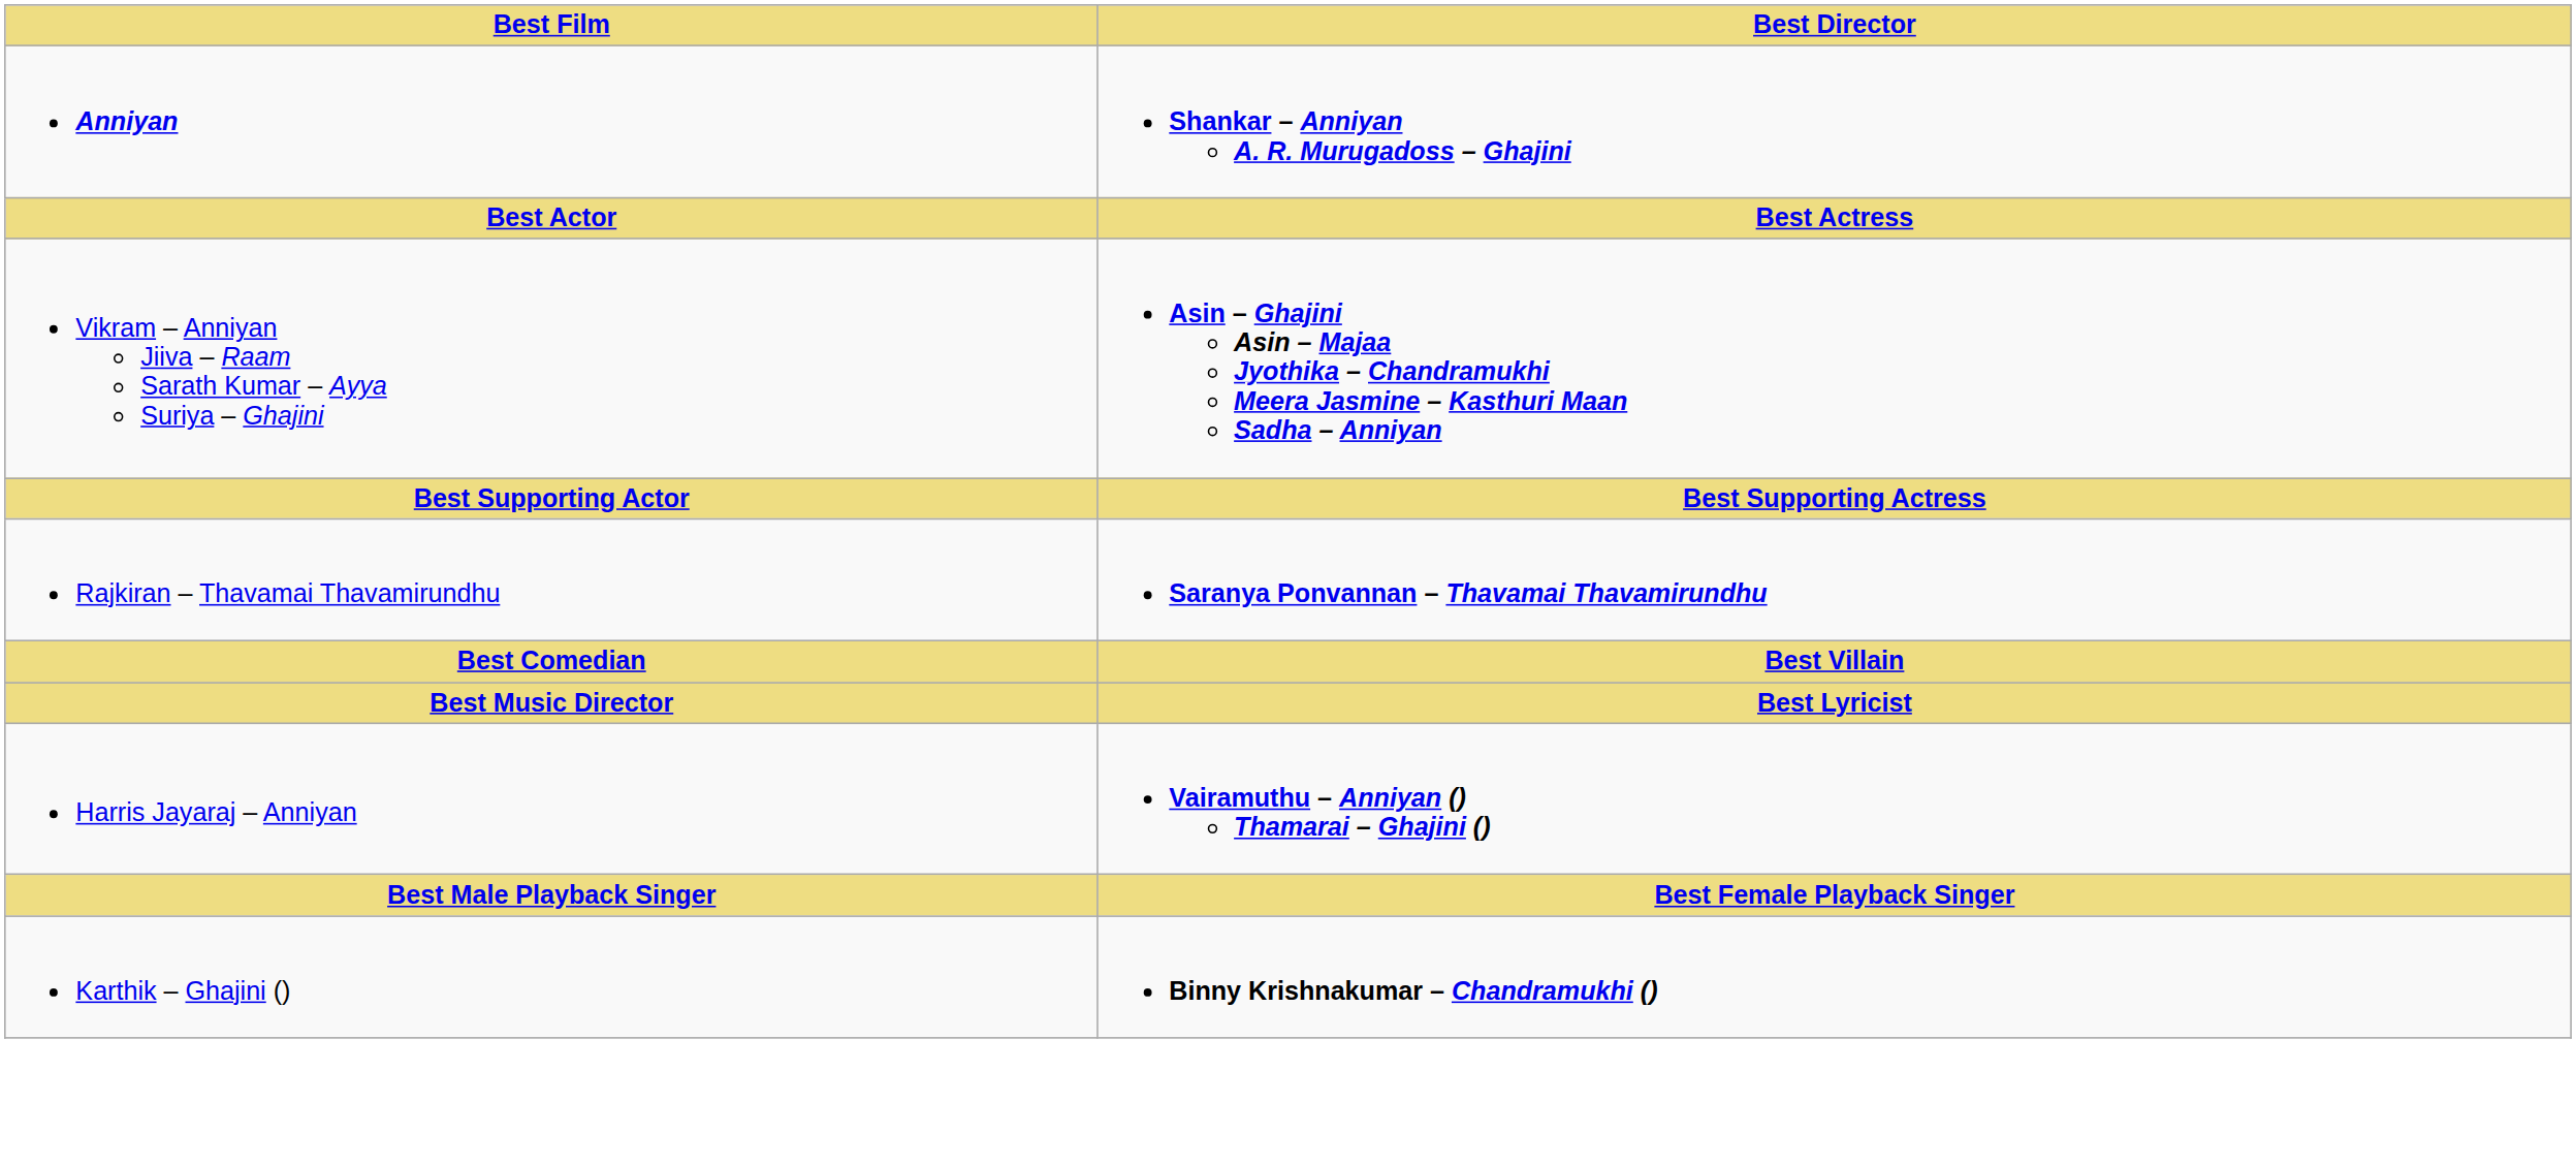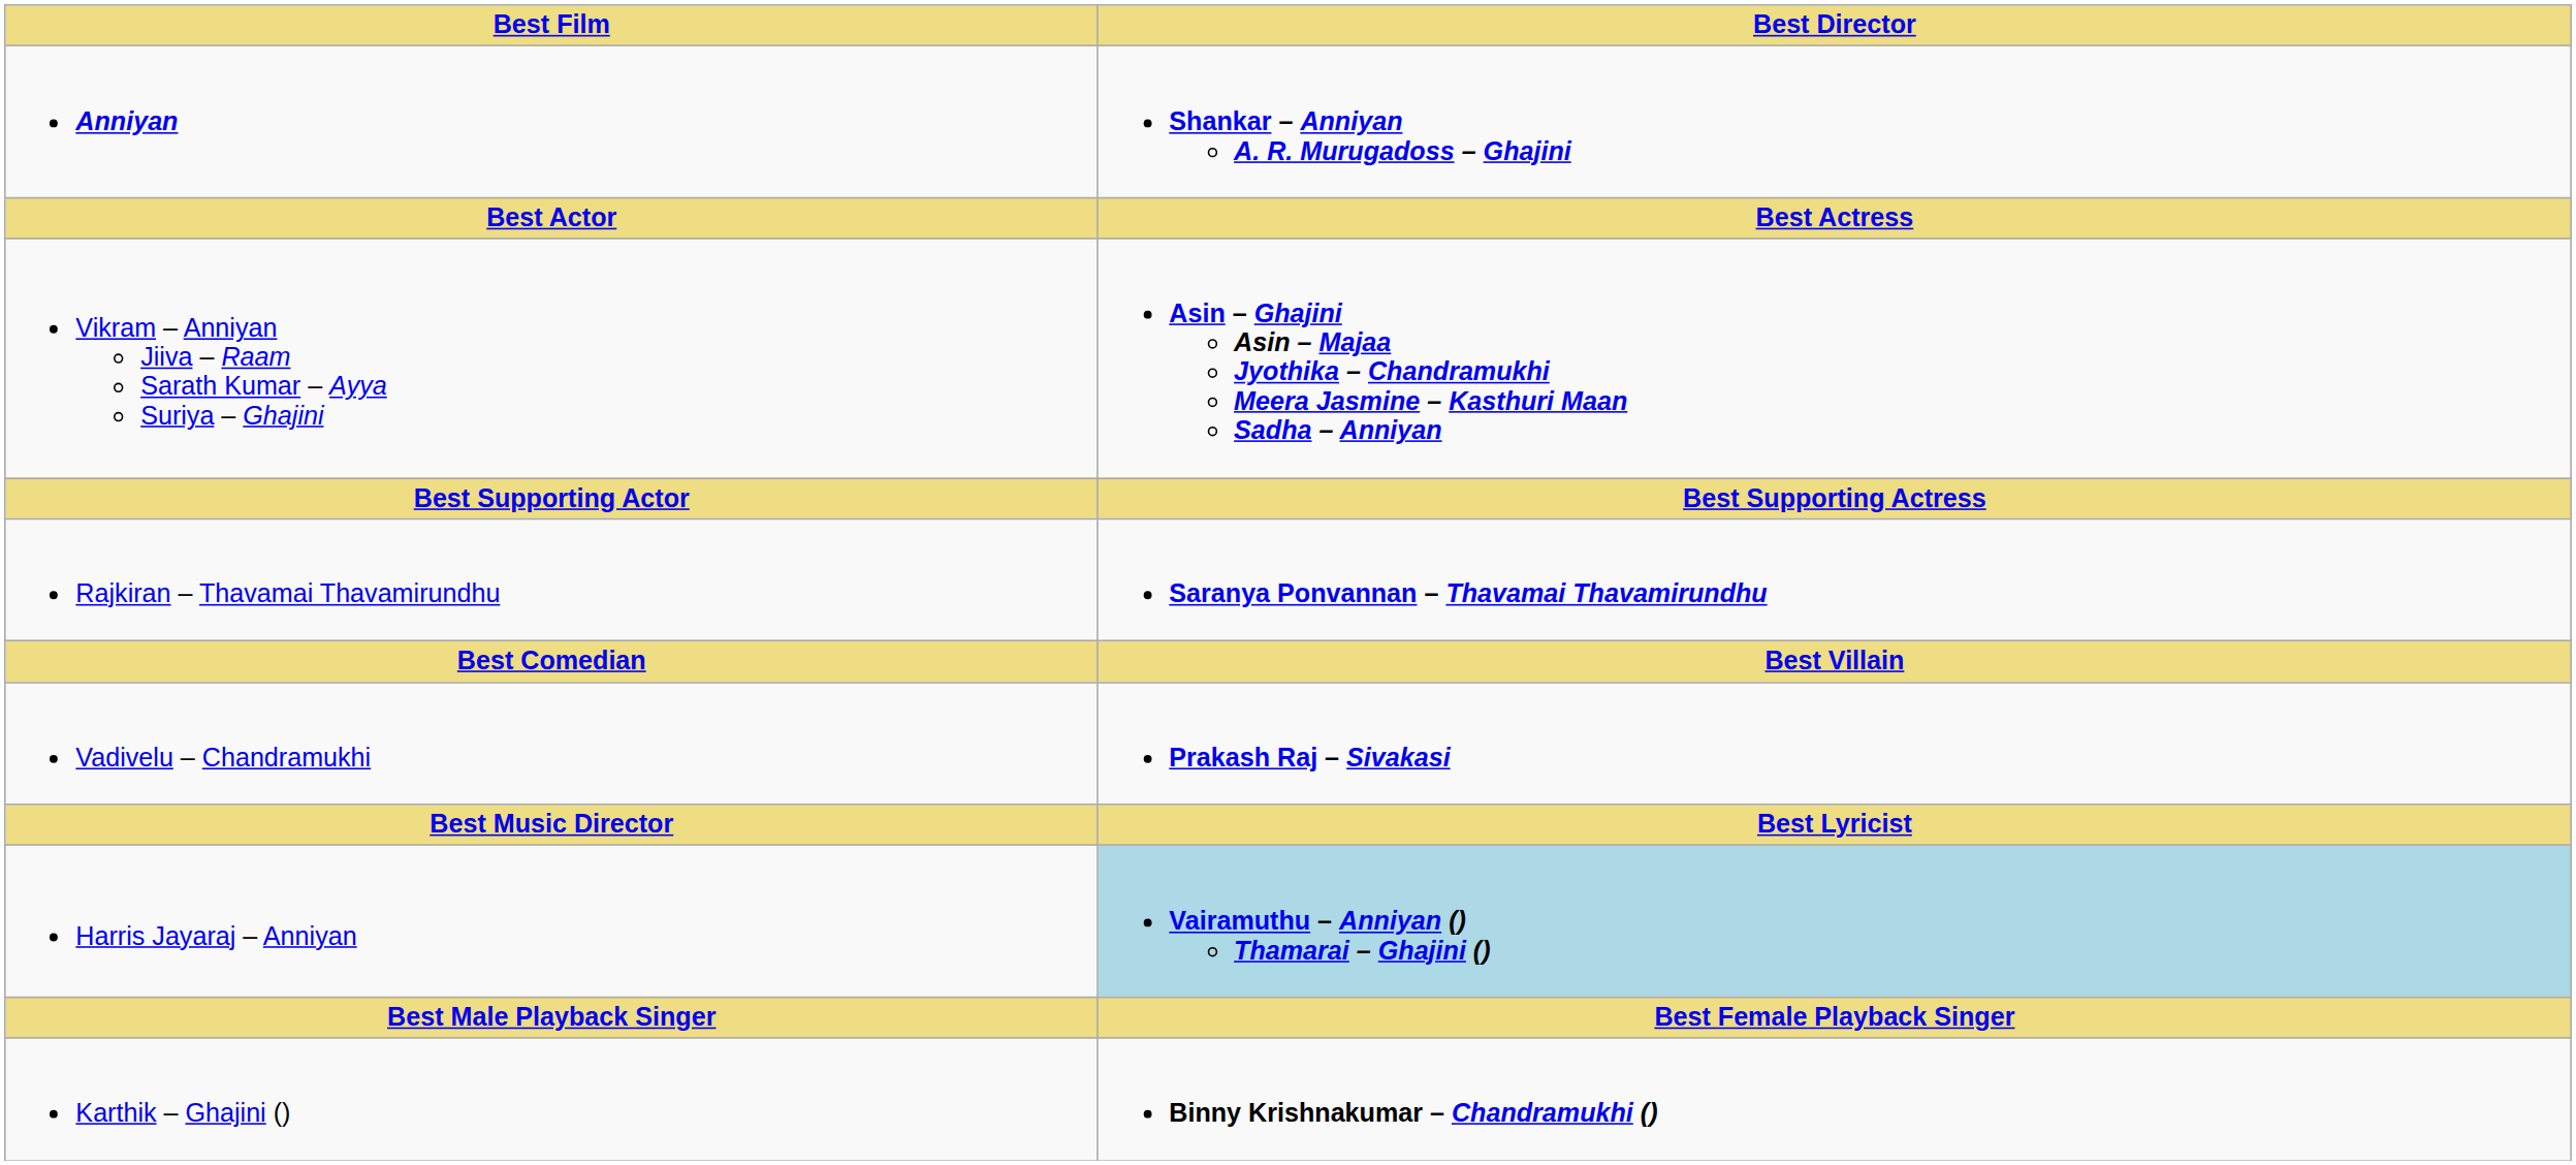+ row: Vadivelu – Chandramukhi | Prakash Raj – Sivakasi
Harris Jayaraj – Anniyan | Best Director: no background -> lightblue background
